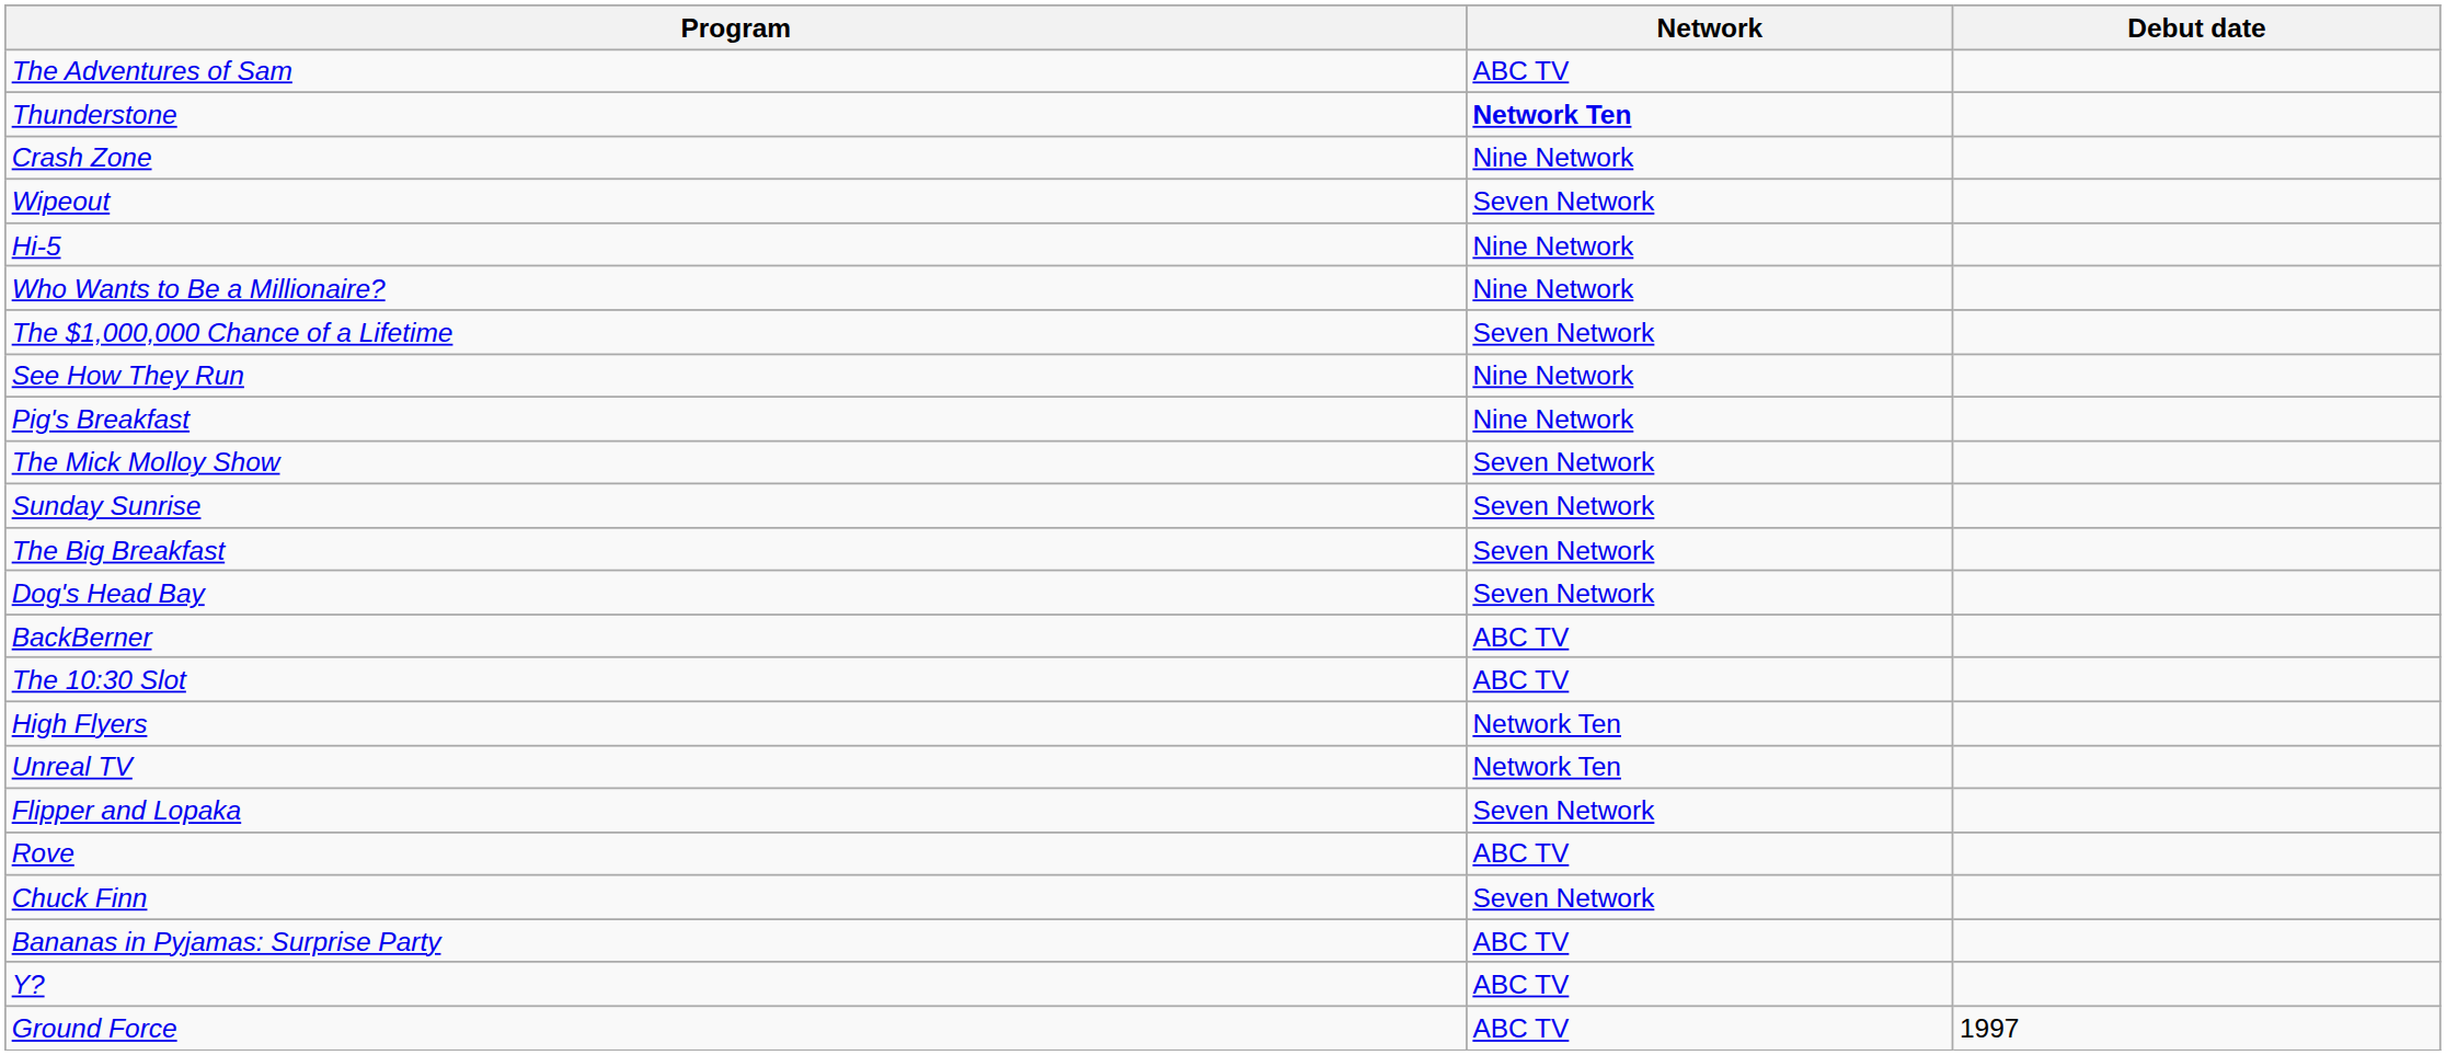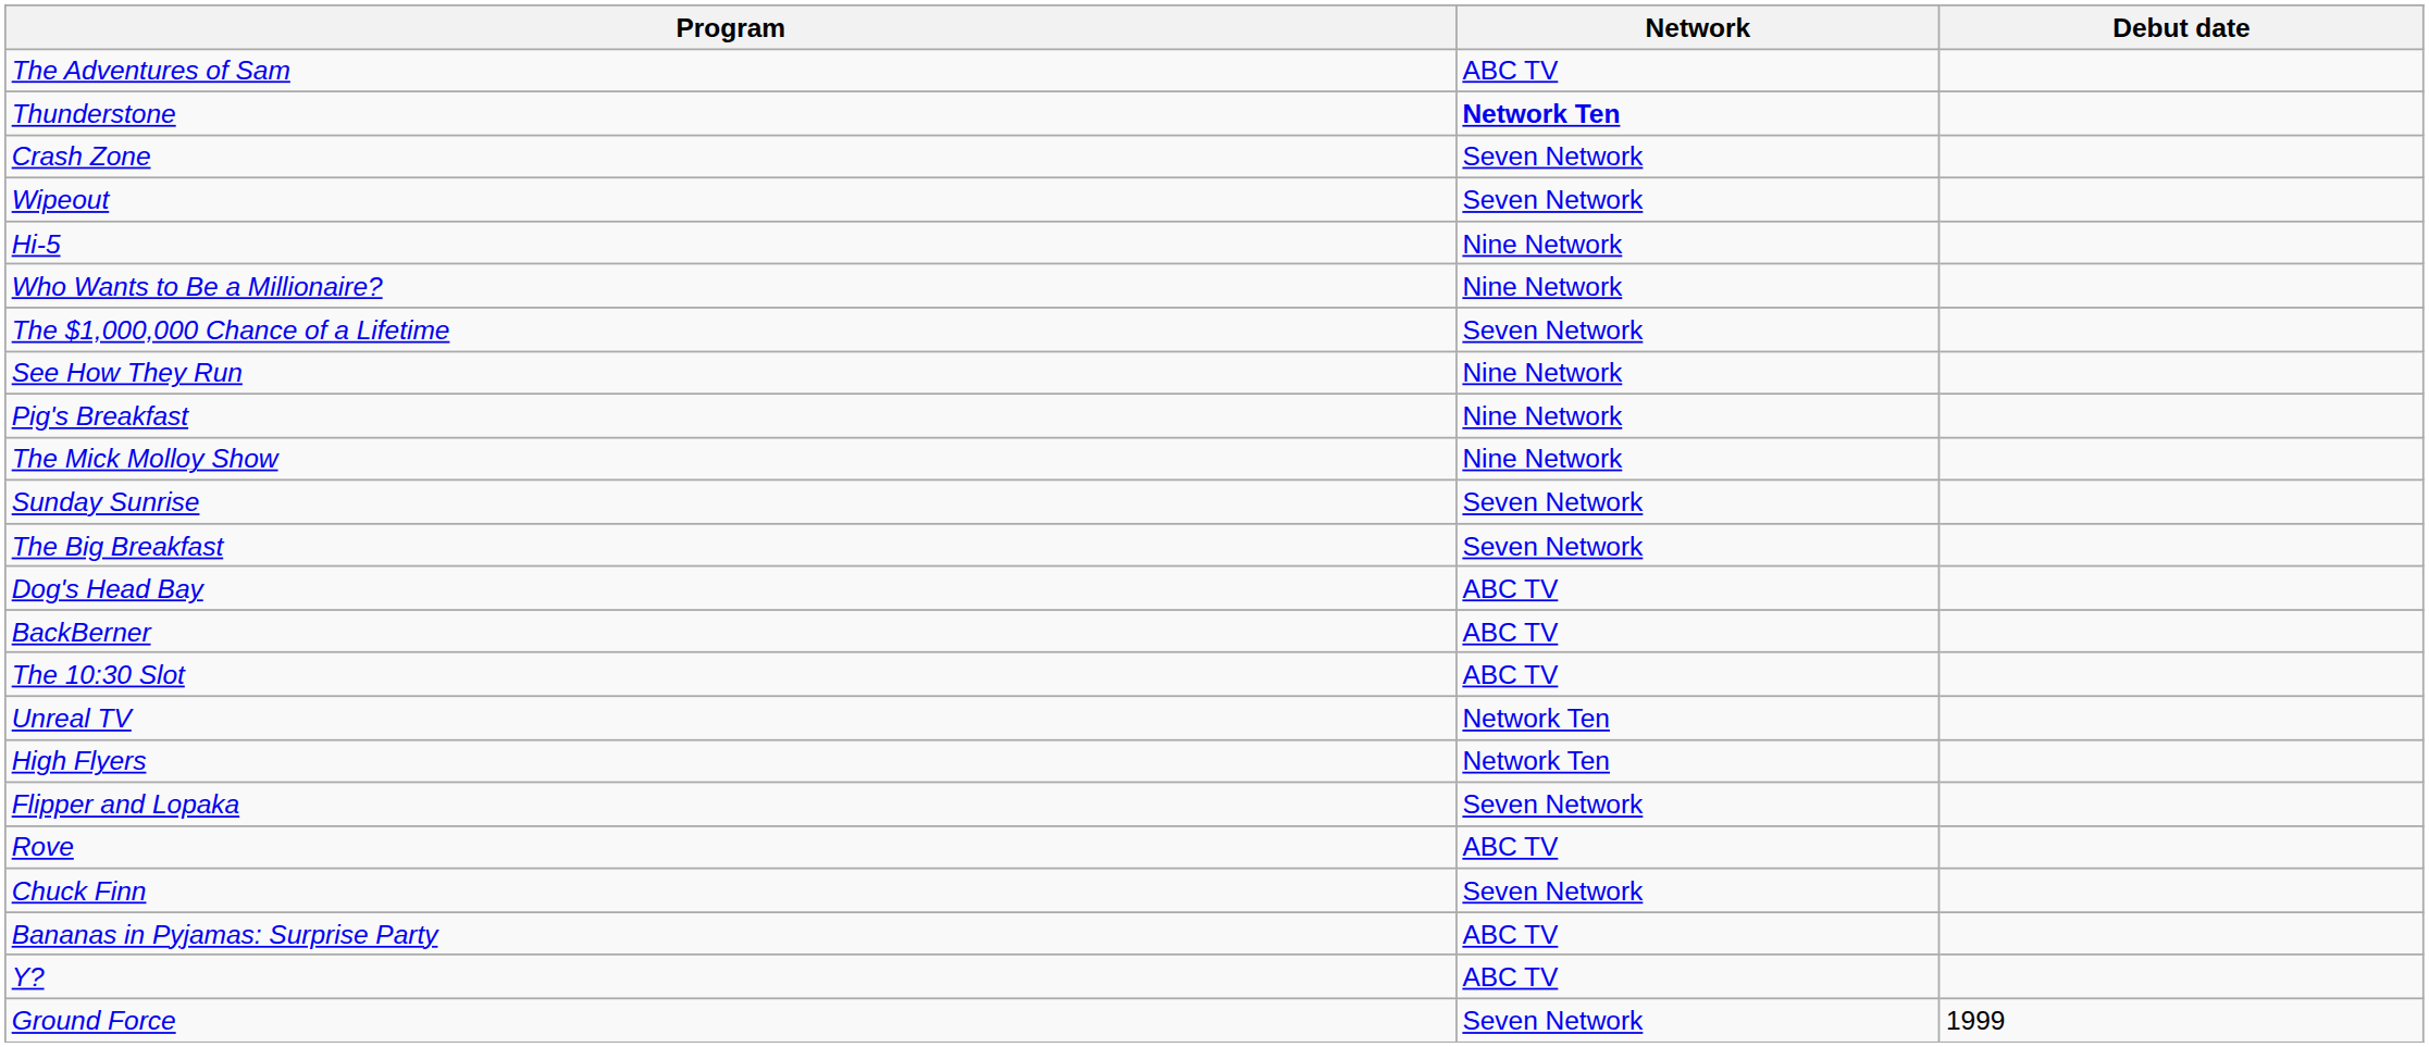Crash Zone | Network: Nine Network -> Seven Network
The Mick Molloy Show | Network: Seven Network -> Nine Network
Dog's Head Bay | Network: Seven Network -> ABC TV
rows swapped: High Flyers <-> Unreal TV
Ground Force | Network: ABC TV -> Seven Network
Ground Force | Debut date: 1997 -> 1999
